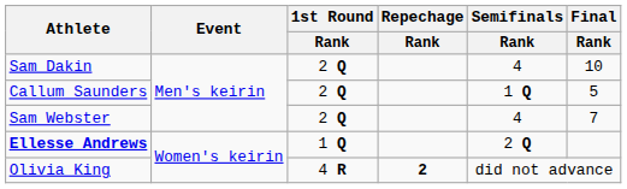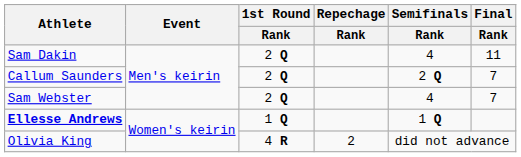Sam Dakin | Final / Rank: 10 -> 11
Callum Saunders | Semifinals / Rank: 1 Q -> 2 Q
Callum Saunders | Final / Rank: 5 -> 7
Ellesse Andrews | Semifinals / Rank: 2 Q -> 1 Q
Olivia King | Repechage / Rank: bold -> normal
